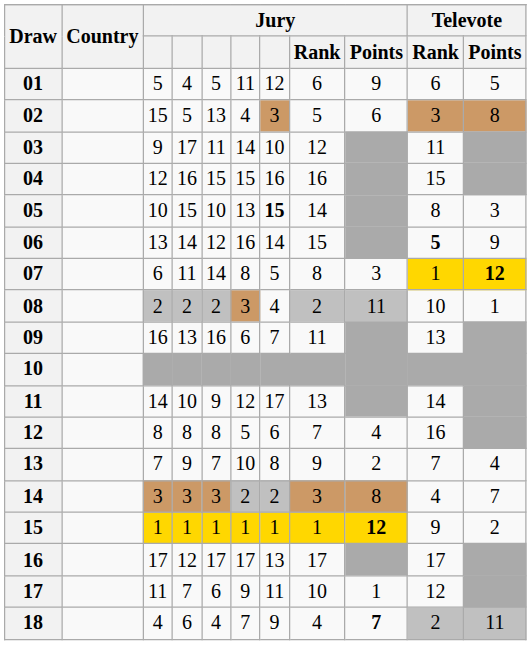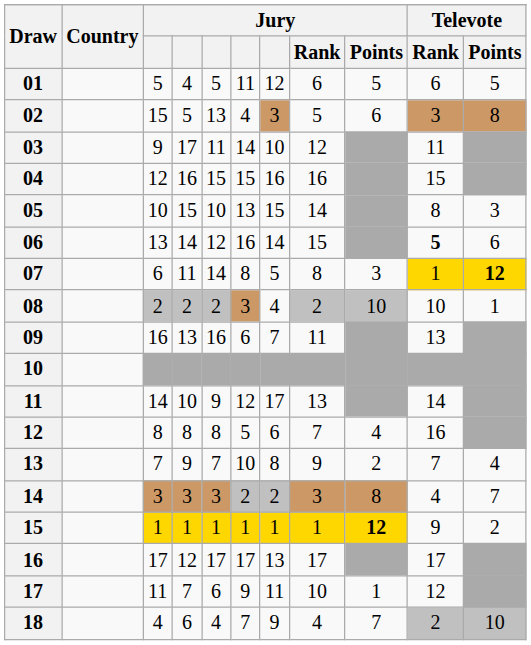01 | Jury / Points: 9 -> 5
05 | column 7: bold -> normal
06 | Televote / Points: 9 -> 6
08 | Jury / Points: 11 -> 10
18 | Jury / Points: bold -> normal
18 | Televote / Points: 11 -> 10
